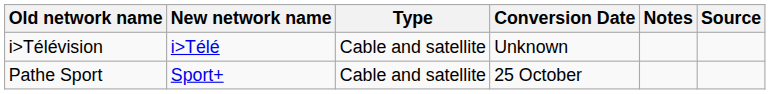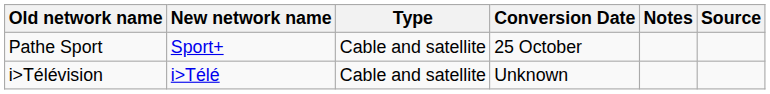rows swapped: i>Télévision <-> Pathe Sport
